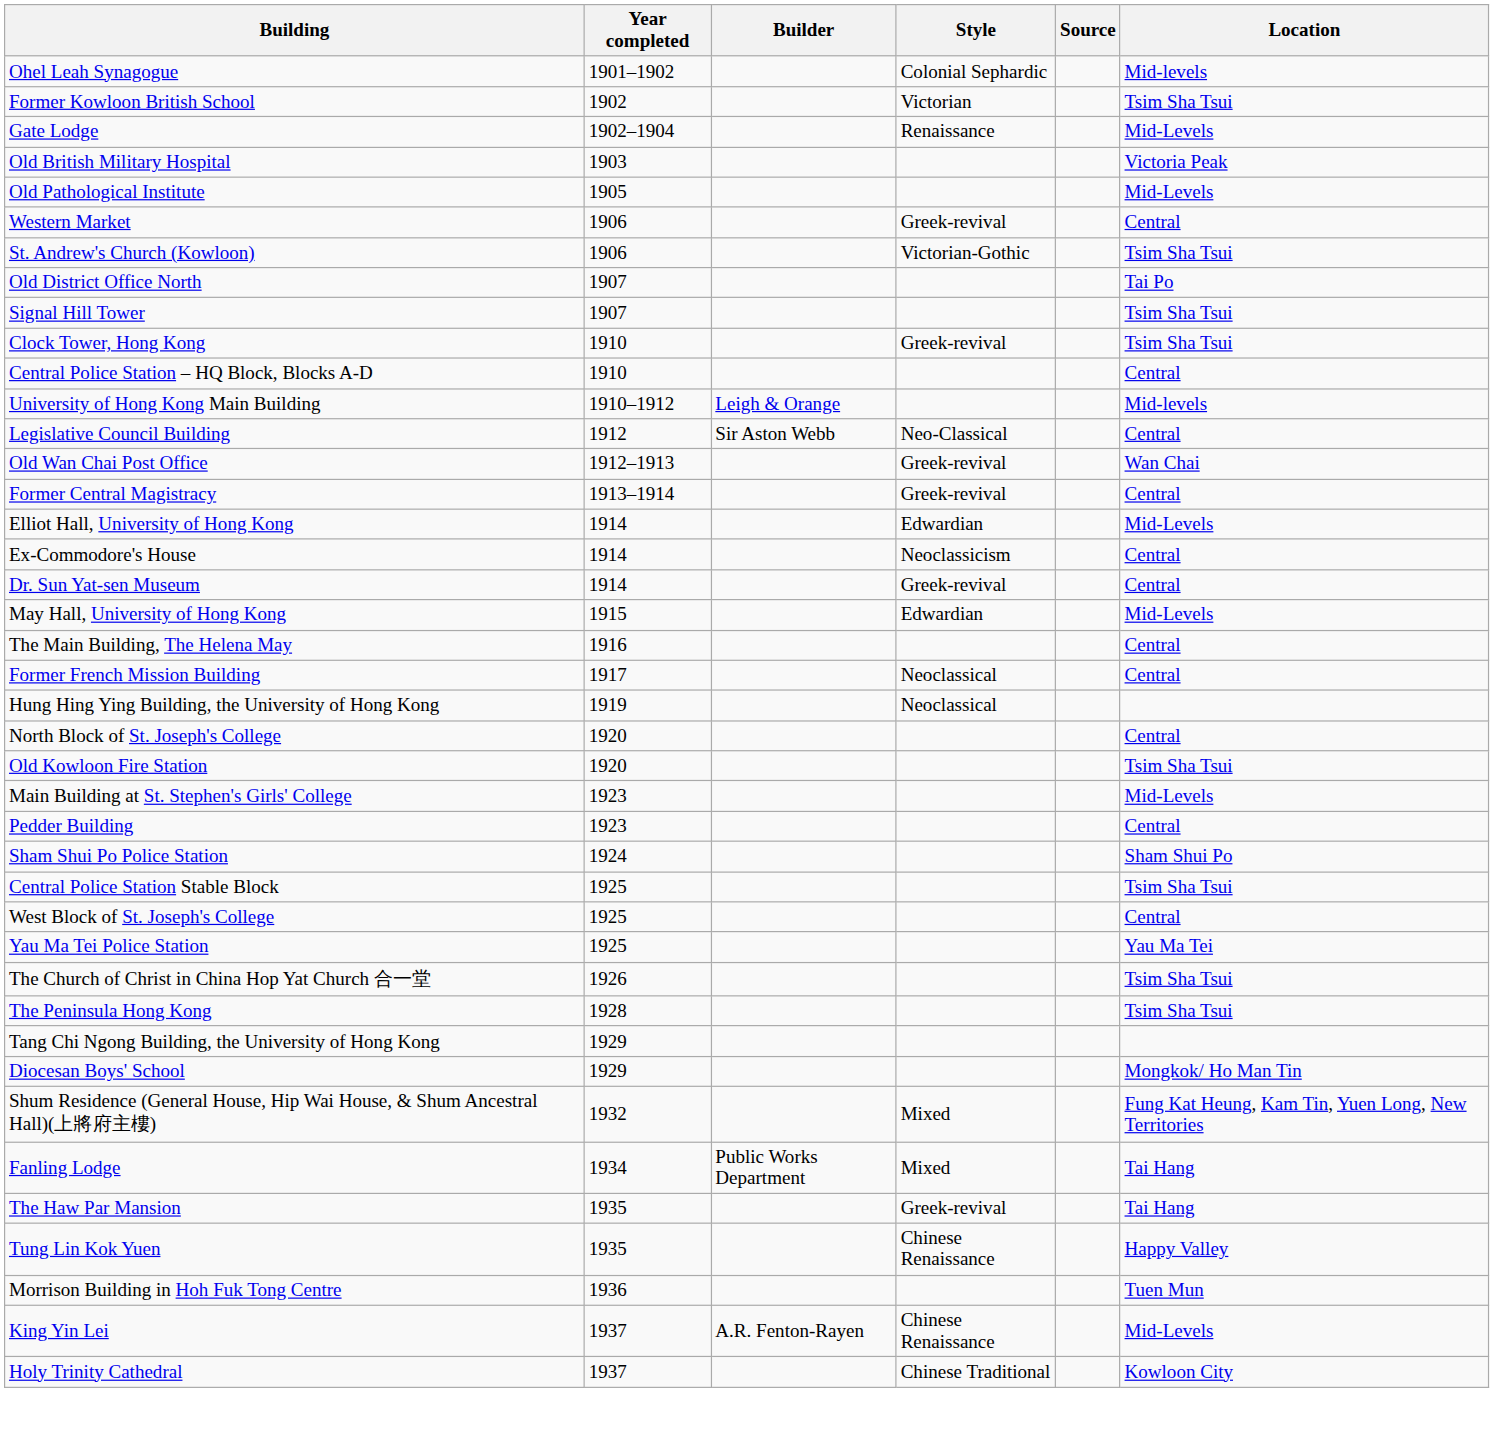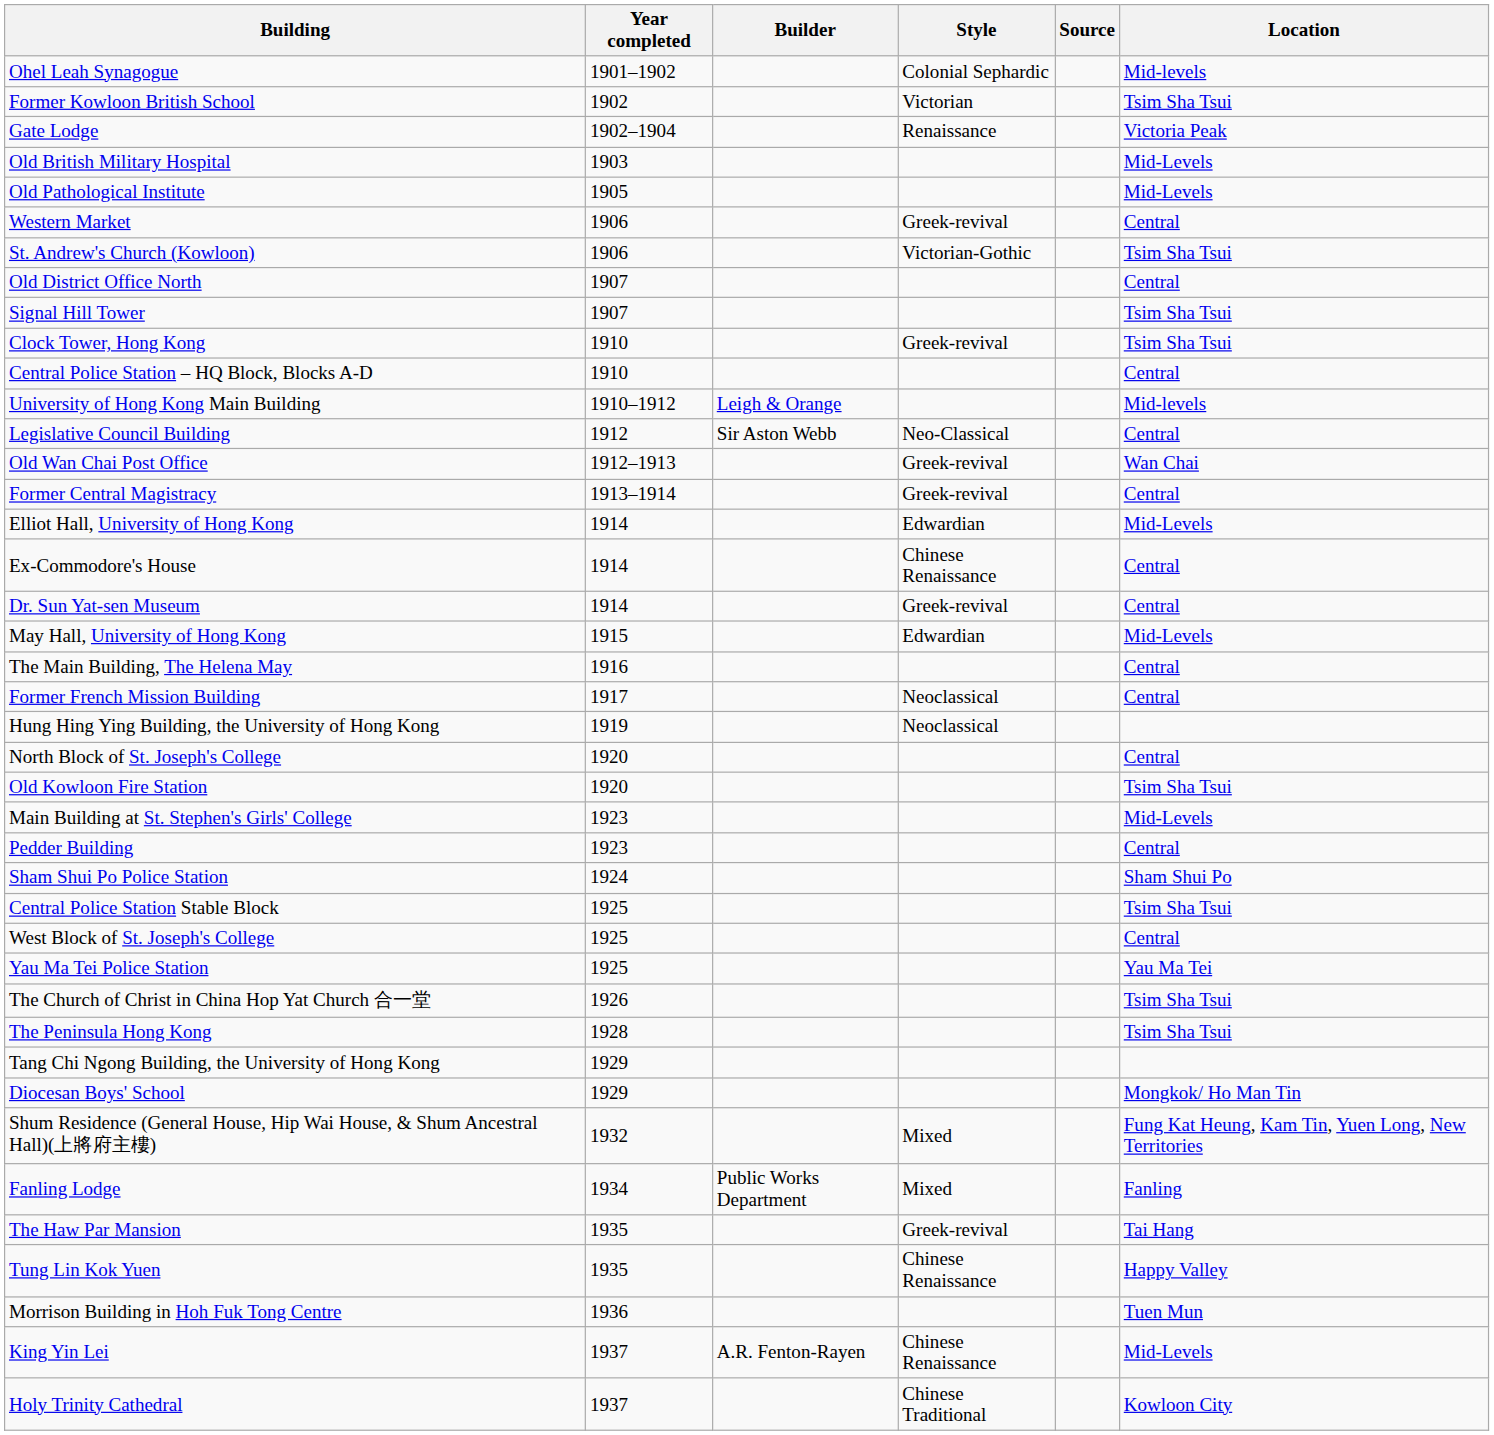Gate Lodge | Location: Mid-Levels -> Victoria Peak
Old British Military Hospital | Location: Victoria Peak -> Mid-Levels
Old District Office North | Location: Tai Po -> Central
Ex-Commodore's House | Style: Neoclassicism -> Chinese Renaissance
Fanling Lodge | Location: Tai Hang -> Fanling
